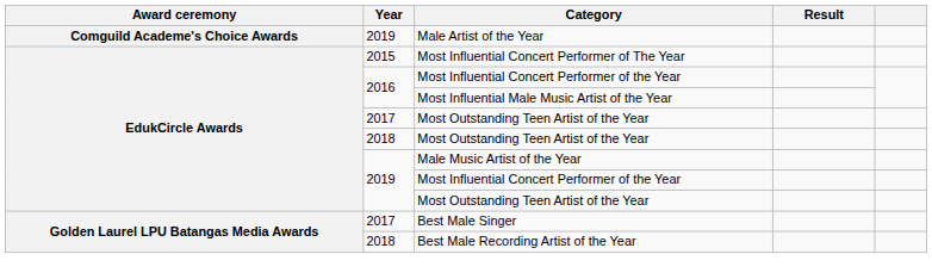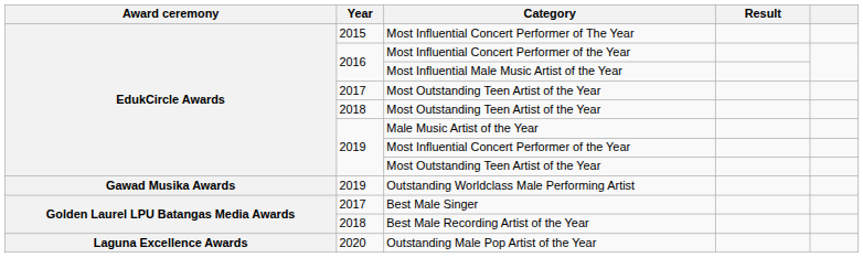- row: Comguild Academe's Choice Awards | 2019 | Male Artist of the Year
+ row: Gawad Musika Awards | 2019 | Outstanding Worldclass Male Performing Artist
+ row: Laguna Excellence Awards | 2020 | Outstanding Male Pop Artist of the Year
